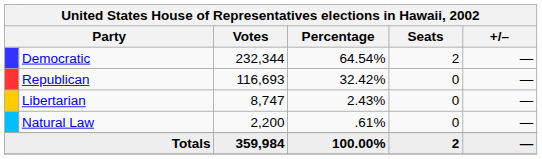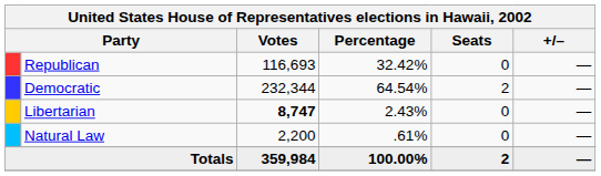rows swapped: Democratic <-> Republican
Libertarian | Votes: normal -> bold
